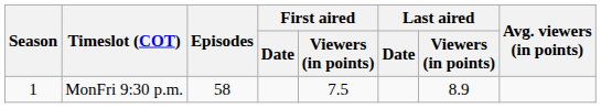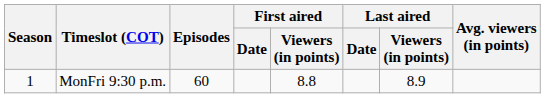MonFri 9:30 p.m. | Episodes: 58 -> 60
MonFri 9:30 p.m. | First aired / Viewers (in points): 7.5 -> 8.8
